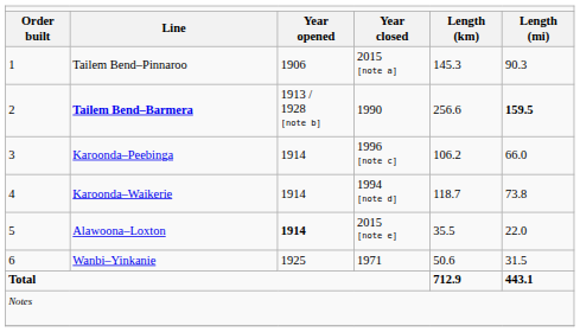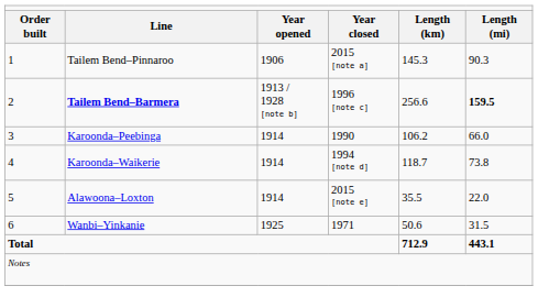Tailem Bend–Barmera | column 4: 1990 -> 1996 [note c]
Karoonda–Peebinga | column 4: 1996 [note c] -> 1990
Alawoona–Loxton | column 3: bold -> normal
